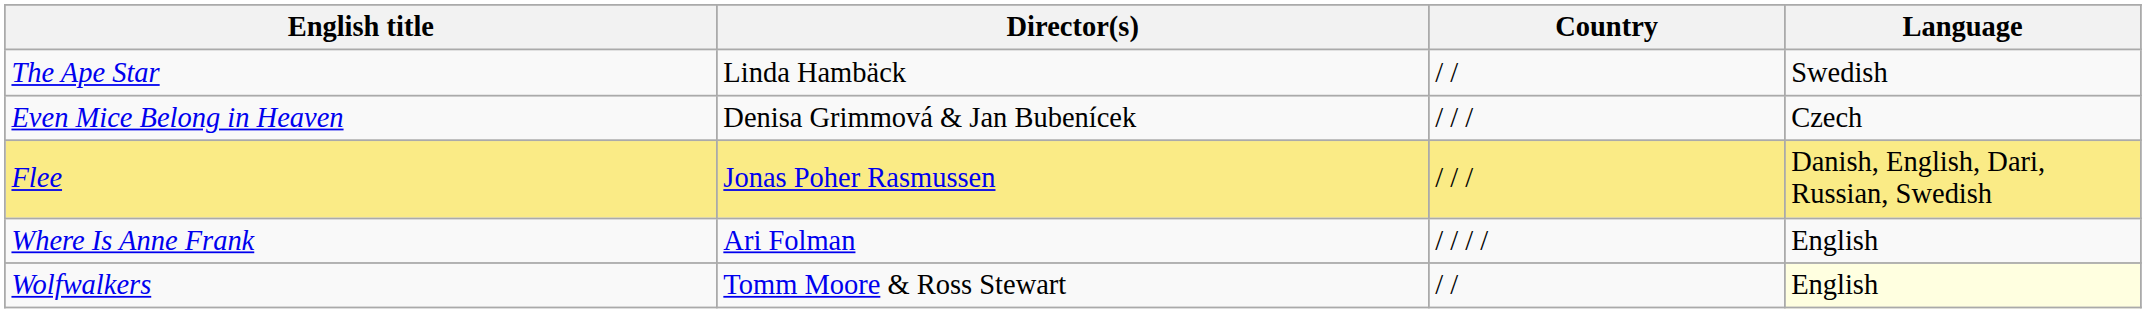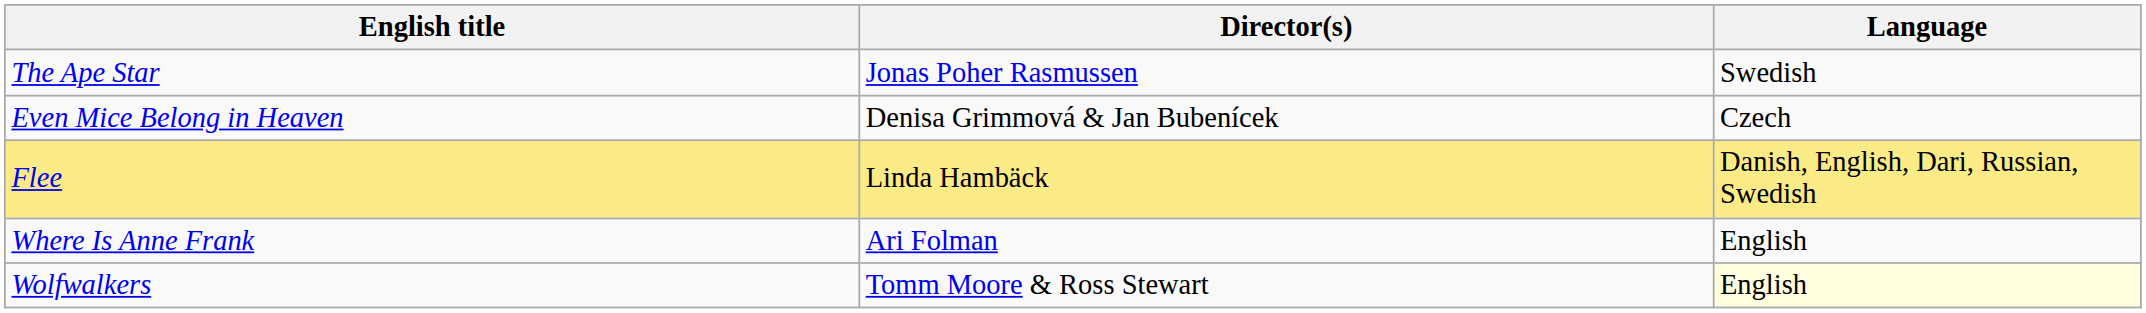- column: Country | / / | / / / | / / / | / / / / | / /
The Ape Star | Director(s): Linda Hambäck -> Jonas Poher Rasmussen
Flee | Director(s): Jonas Poher Rasmussen -> Linda Hambäck
